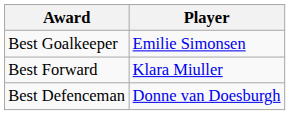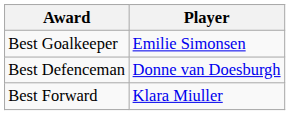rows swapped: Best Defenceman <-> Best Forward
